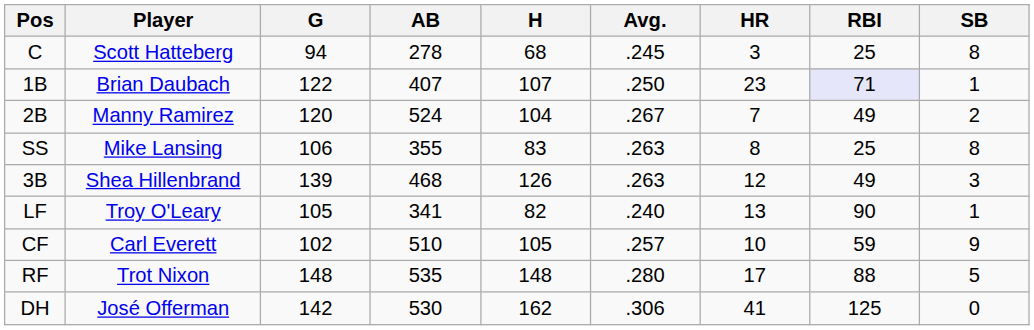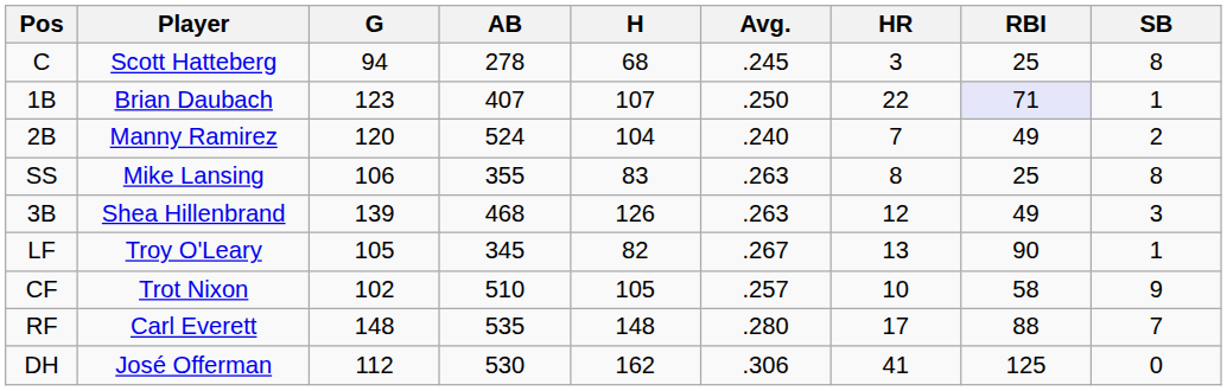1B | G: 122 -> 123
1B | HR: 23 -> 22
2B | Avg.: .267 -> .240
LF | AB: 341 -> 345
LF | Avg.: .240 -> .267
CF | Player: Carl Everett -> Trot Nixon
CF | RBI: 59 -> 58
RF | Player: Trot Nixon -> Carl Everett
RF | SB: 5 -> 7
DH | G: 142 -> 112
